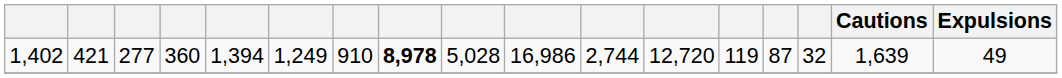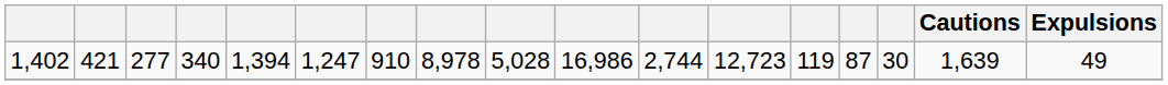1,402 | column 4: 360 -> 340
1,402 | column 6: 1,249 -> 1,247
1,402 | column 8: bold -> normal
1,402 | column 12: 12,720 -> 12,723
1,402 | column 15: 32 -> 30
